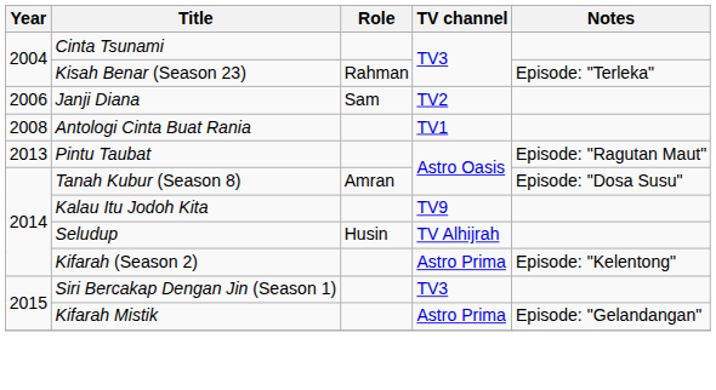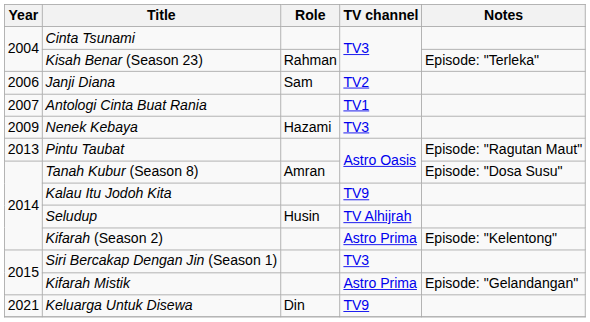Antologi Cinta Buat Rania | Year: 2008 -> 2007
+ row: 2009 | Nenek Kebaya | Hazami | TV3
+ row: 2021 | Keluarga Untuk Disewa | Din | TV9
